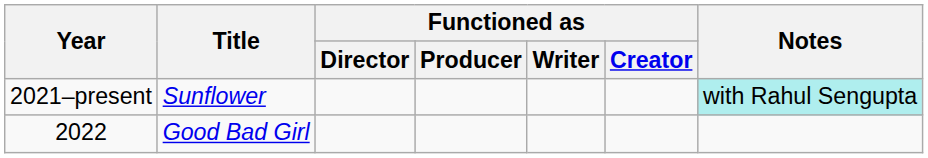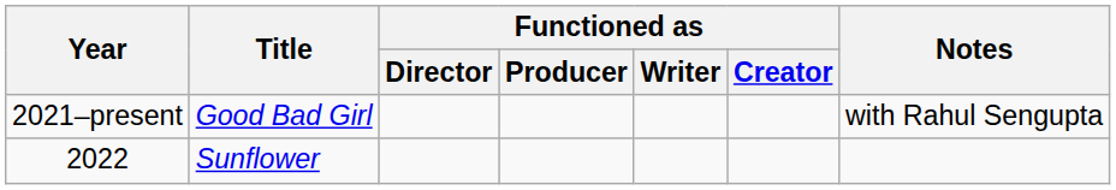2021–present | Title: Sunflower -> Good Bad Girl
2021–present | Notes: paleturquoise background -> no background
2022 | Title: Good Bad Girl -> Sunflower
